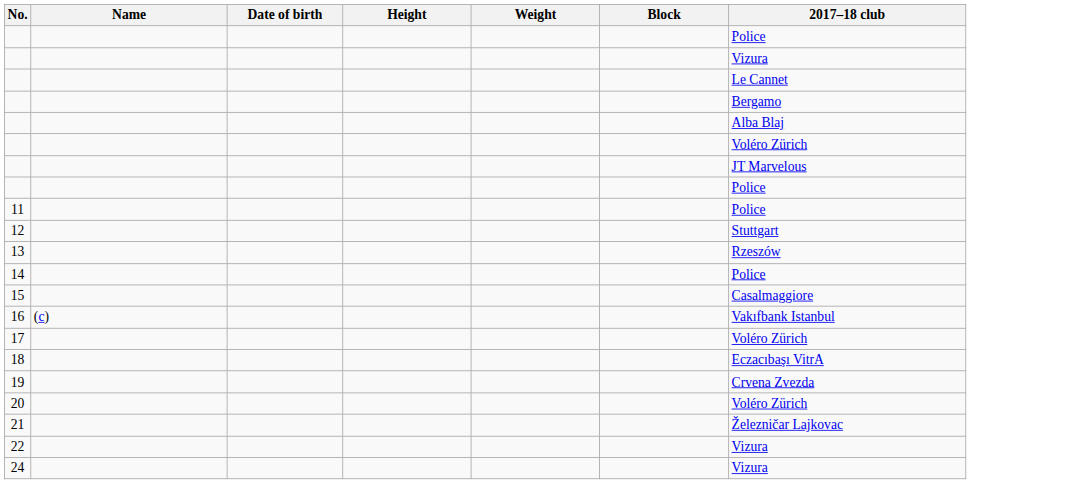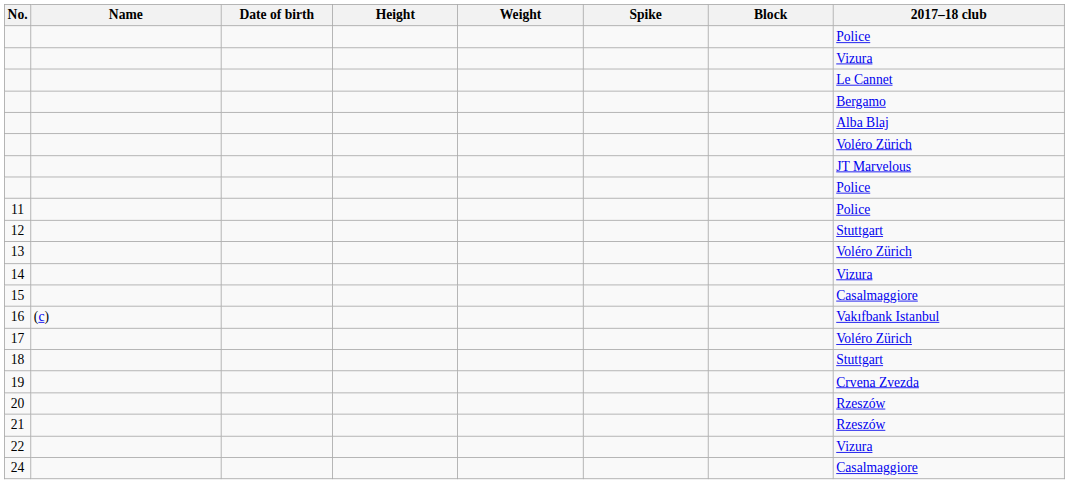+ column: Spike
13 | 2017–18 club: Rzeszów -> Voléro Zürich
14 | 2017–18 club: Police -> Vizura
18 | 2017–18 club: Eczacıbaşı VitrA -> Stuttgart
20 | 2017–18 club: Voléro Zürich -> Rzeszów
21 | 2017–18 club: Železničar Lajkovac -> Rzeszów
24 | 2017–18 club: Vizura -> Casalmaggiore
